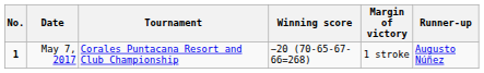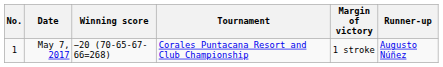columns swapped: Tournament <-> Winning score
May 7, 2017 | No.: bold -> normal
